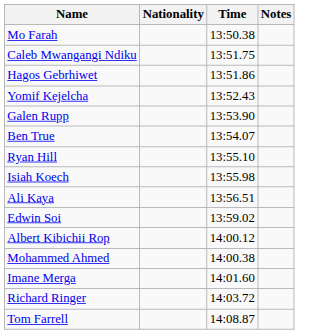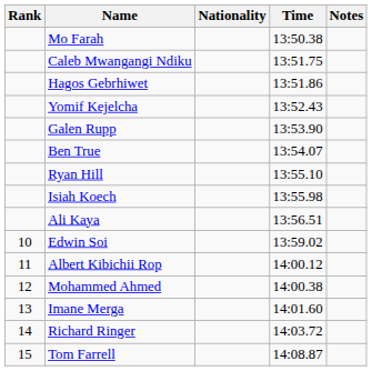+ column: Rank | 10 | 11 | 12 | 13 | 14 | 15
